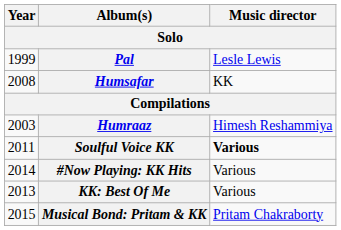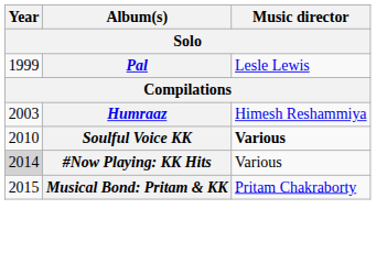- row: 2008 | Humsafar | KK
Soulful Voice KK | Year: 2011 -> 2010
#Now Playing: KK Hits | Year: no background -> lightgrey background
- row: 2013 | KK: Best Of Me | Various
